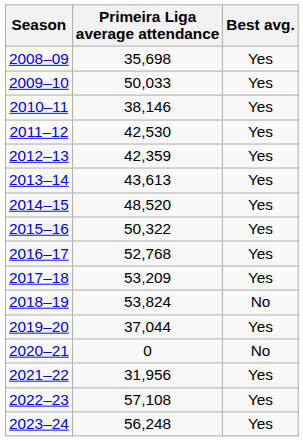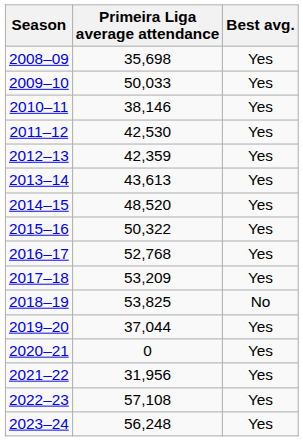2018–19 | Primeira Liga average attendance: 53,824 -> 53,825
2020–21 | Best avg.: No -> Yes
